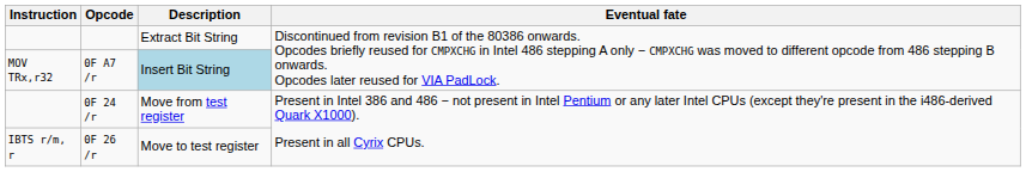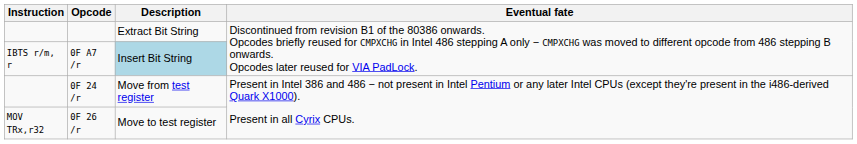0F A7 /r | Instruction: MOV TRx,r32 -> IBTS r/m, r
0F 26 /r | Instruction: IBTS r/m, r -> MOV TRx,r32
